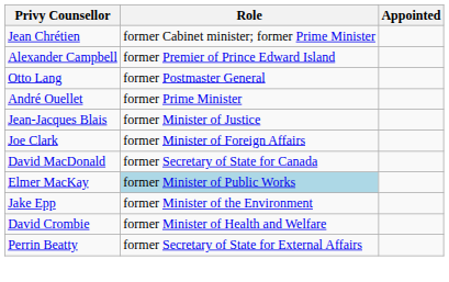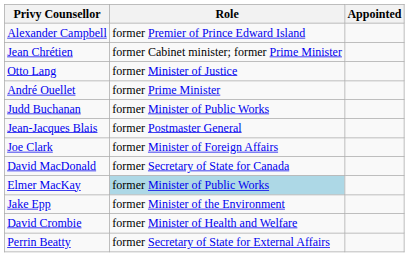rows swapped: Jean Chrétien <-> Alexander Campbell
Otto Lang | Role: former Postmaster General -> former Minister of Justice
+ row: Judd Buchanan | former Minister of Public Works
Jean-Jacques Blais | Role: former Minister of Justice -> former Postmaster General
